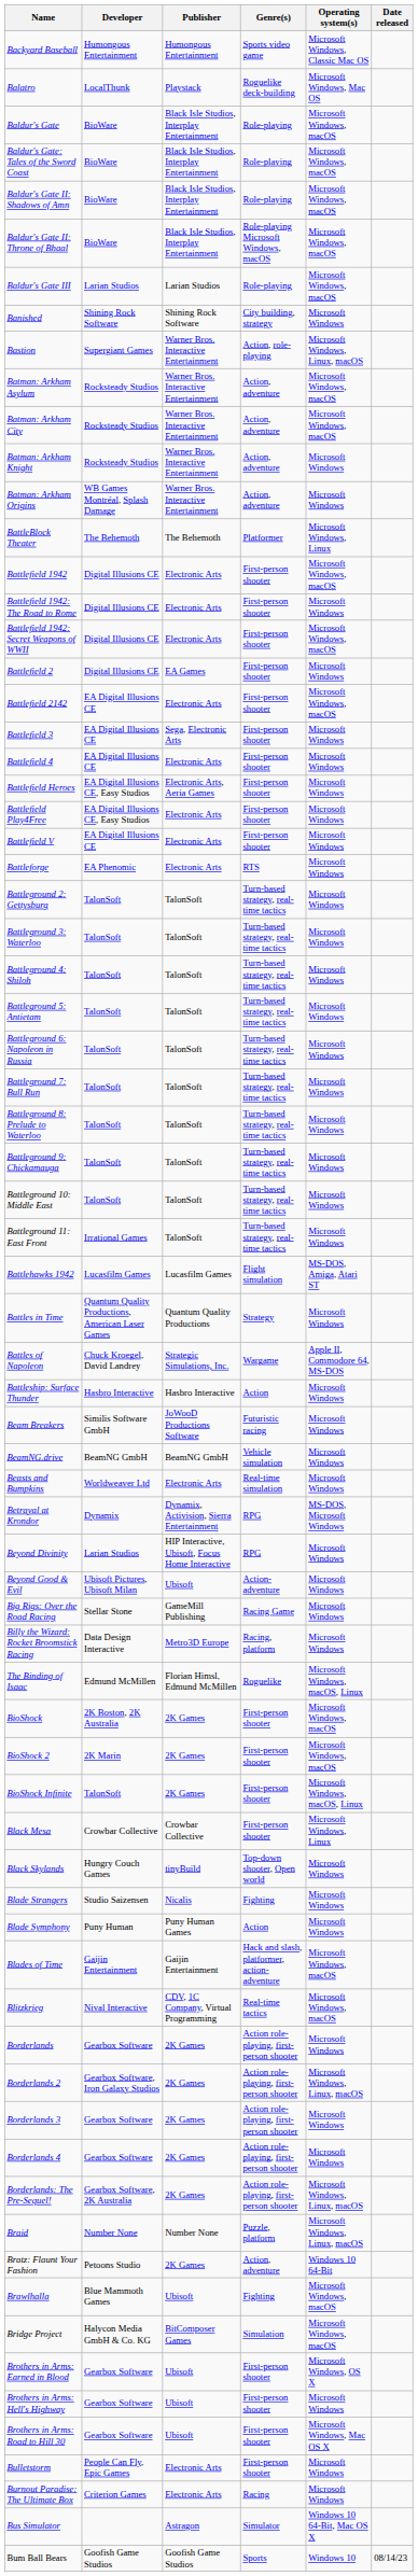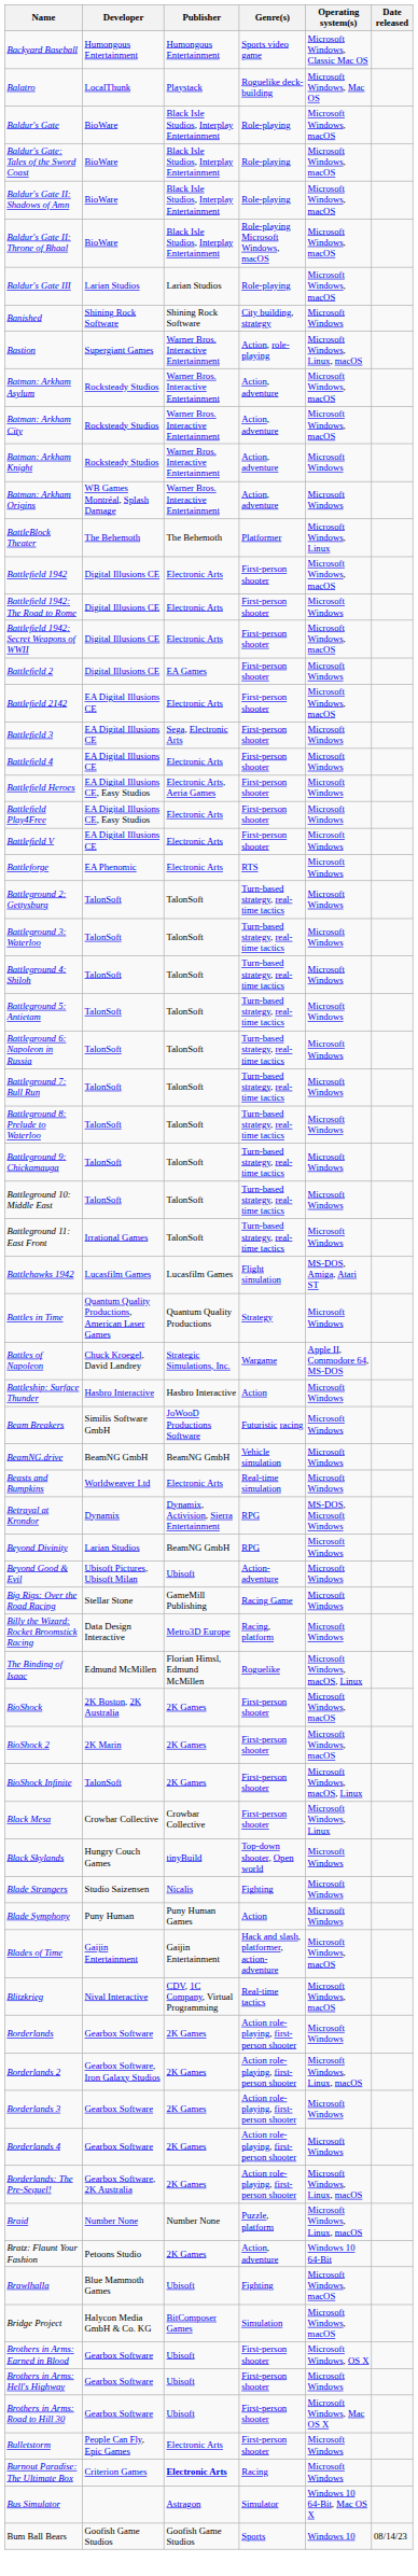Beyond Divinity | Publisher: HIP Interactive, Ubisoft, Focus Home Interactive -> BeamNG GmbH
Burnout Paradise: The Ultimate Box | Publisher: normal -> bold
